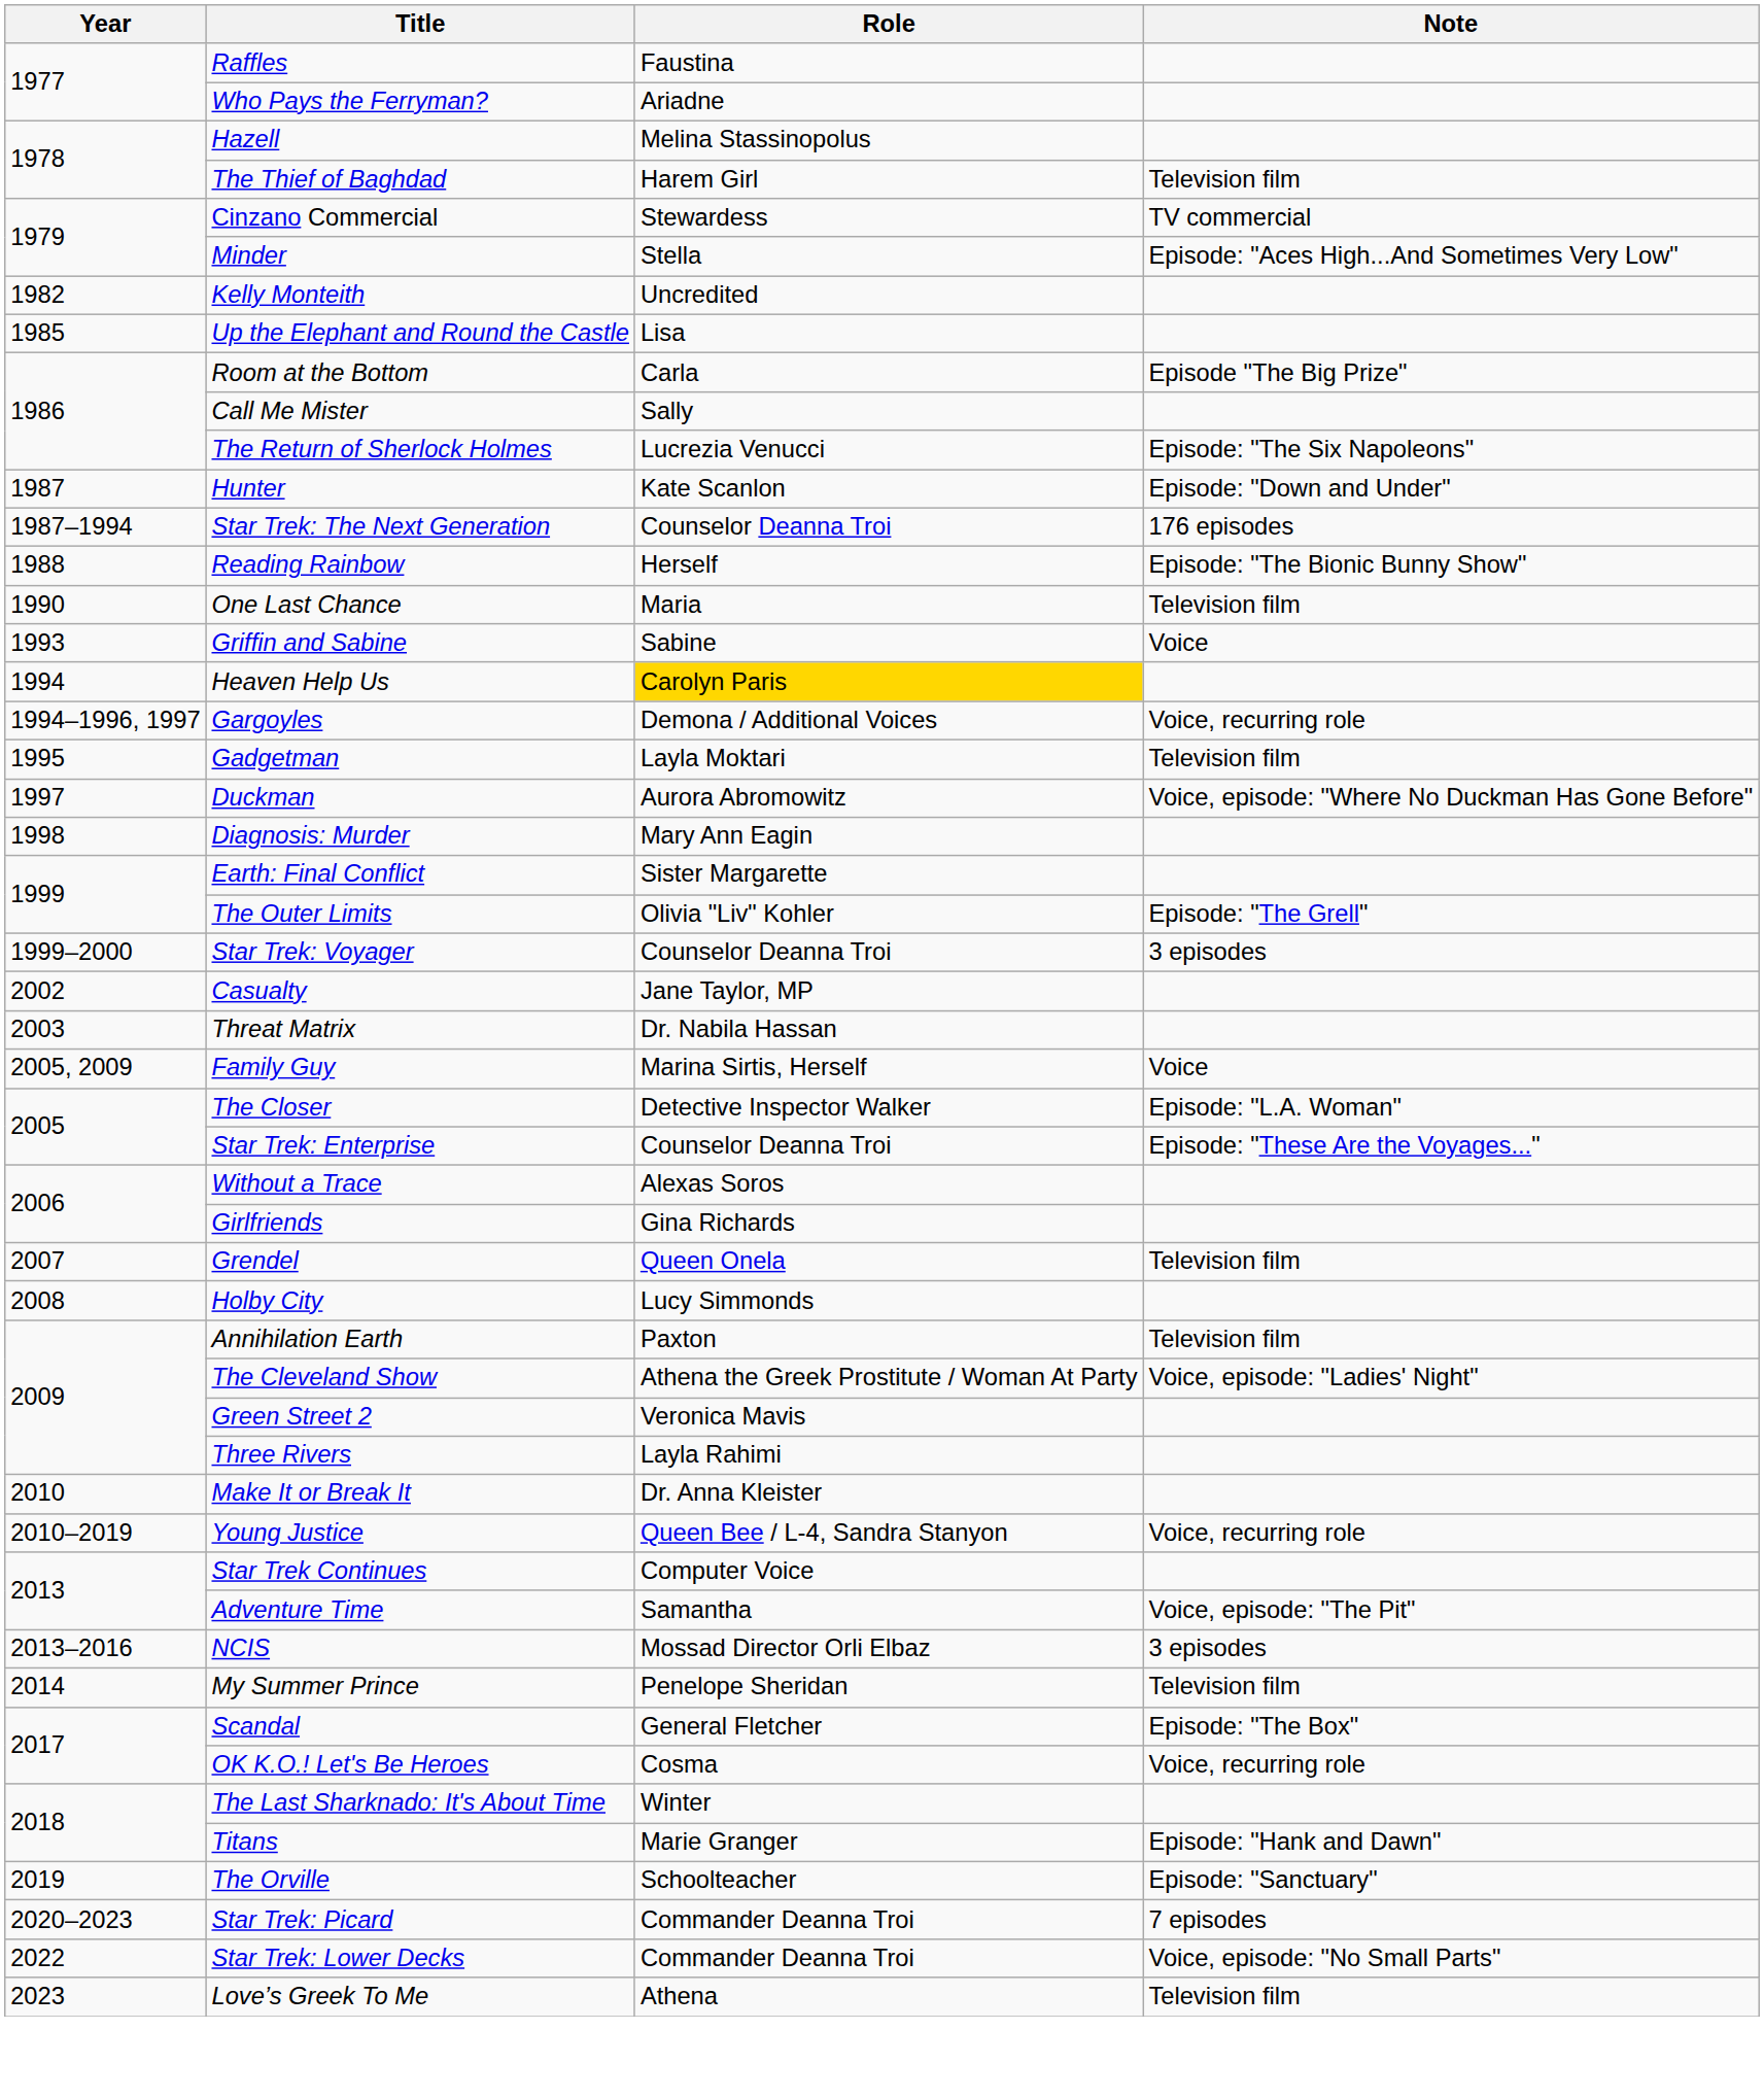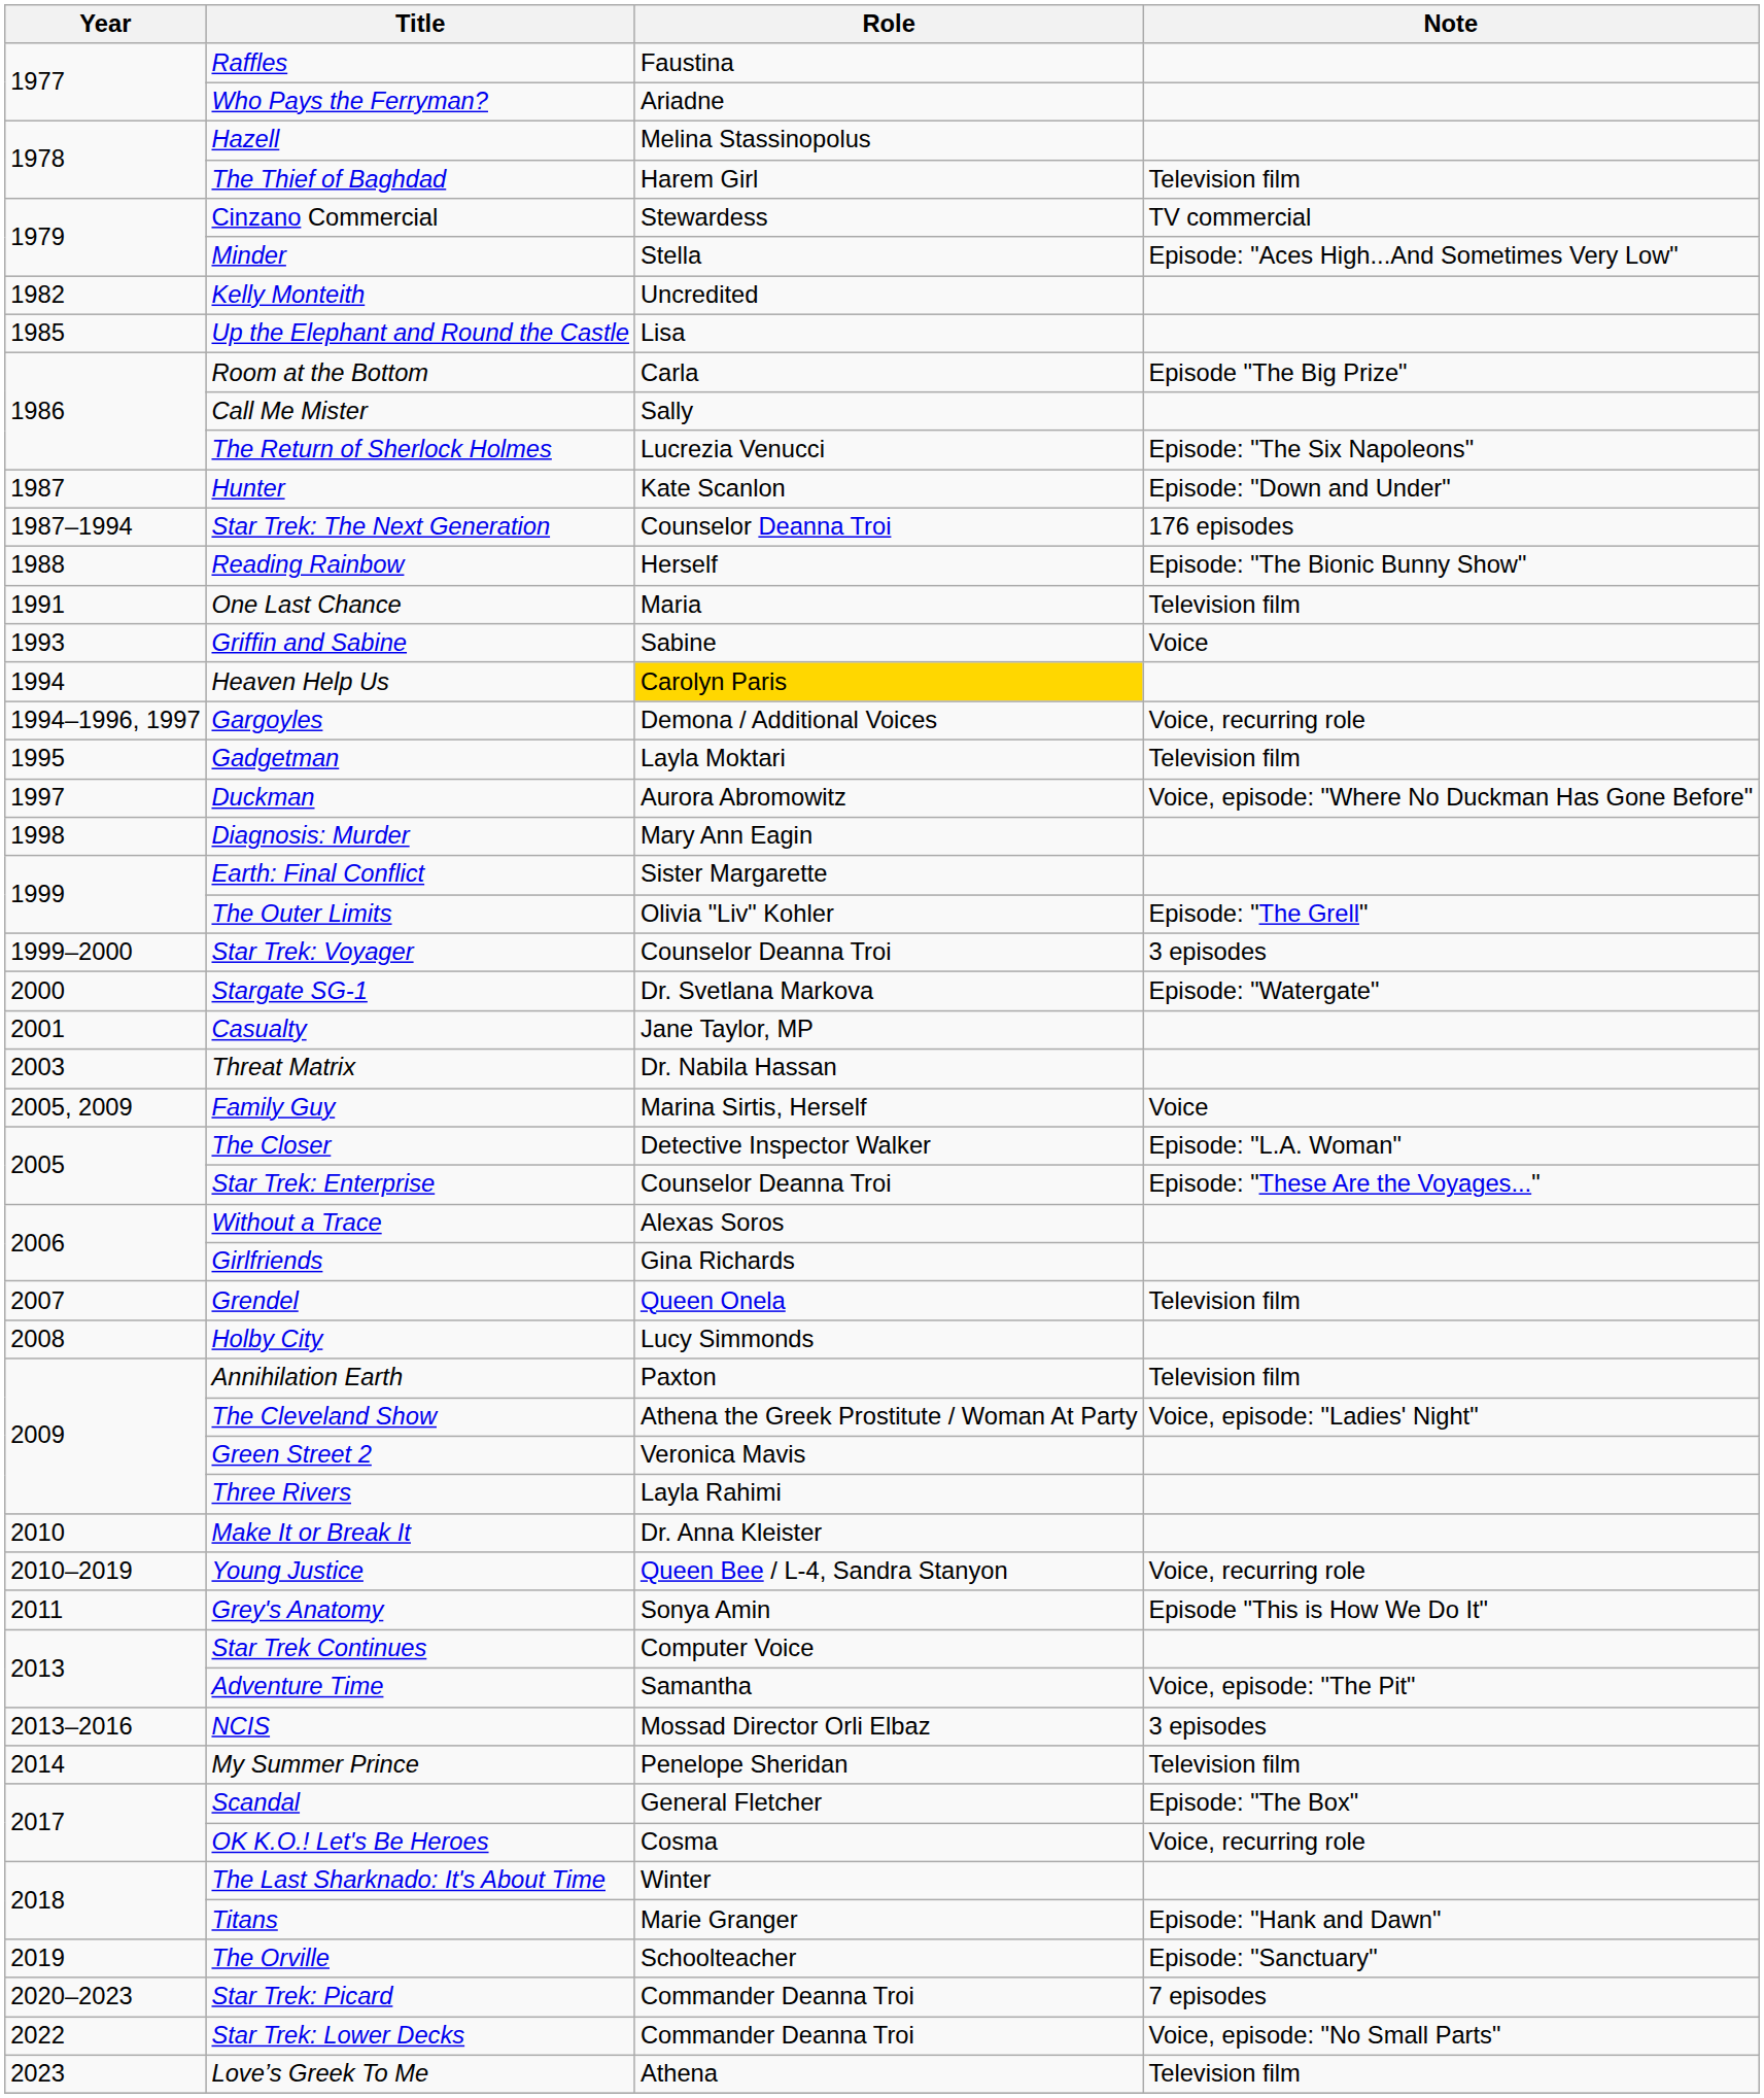One Last Chance | Year: 1990 -> 1991
+ row: 2000 | Stargate SG-1 | Dr. Svetlana Markova | Episode: "Watergate"
Casualty | Year: 2002 -> 2001
+ row: 2011 | Grey's Anatomy | Sonya Amin | Episode "This is How We Do It"
